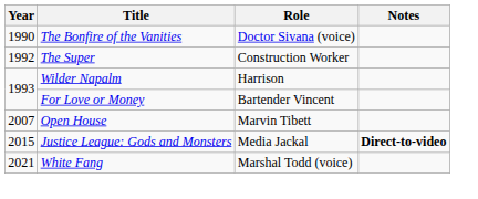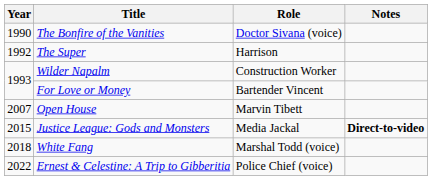The Super | Role: Construction Worker -> Harrison
Wilder Napalm | Role: Harrison -> Construction Worker
White Fang | Year: 2021 -> 2018
+ row: 2022 | Ernest & Celestine: A Trip to Gibberitia | Police Chief (voice)
